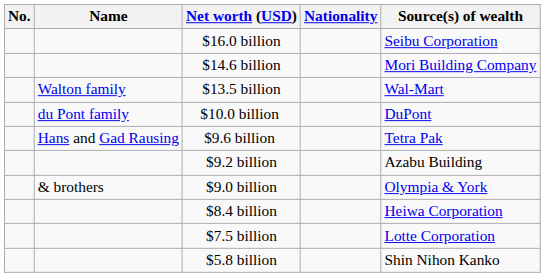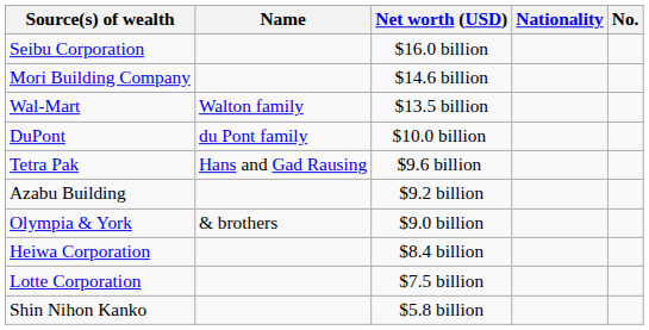columns swapped: No. <-> Source(s) of wealth
